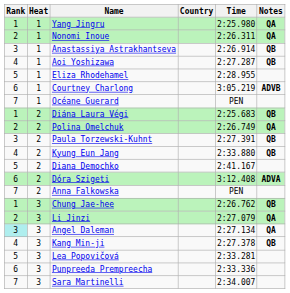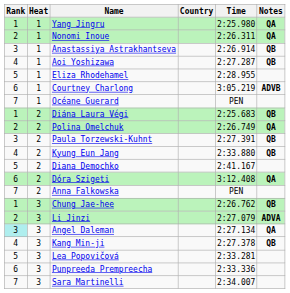Dóra Szigeti | Notes: ADVA -> QA
Li Jinzi | Notes: QA -> ADVA
